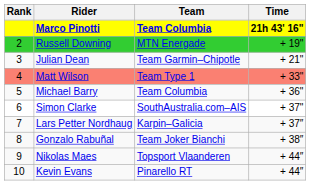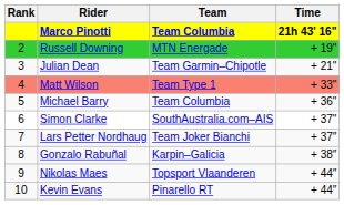Lars Petter Nordhaug | Team: Karpin–Galicia -> Team Joker Bianchi
Gonzalo Rabuñal | Team: Team Joker Bianchi -> Karpin–Galicia
